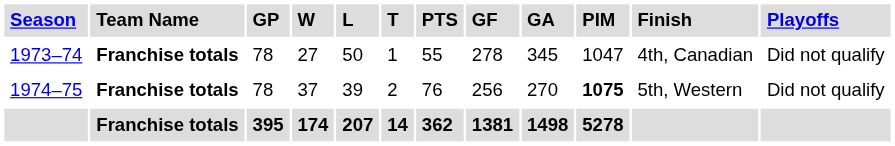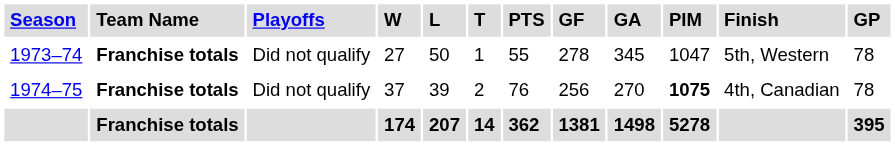columns swapped: GP <-> Playoffs
1973–74 | Finish: 4th, Canadian -> 5th, Western
1974–75 | Finish: 5th, Western -> 4th, Canadian
